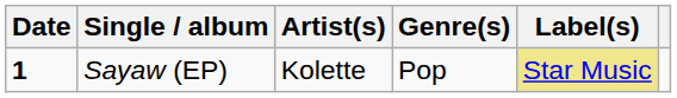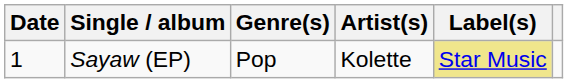columns swapped: Artist(s) <-> Genre(s)
Sayaw (EP) | Date: bold -> normal
